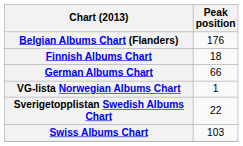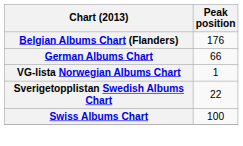- row: Finnish Albums Chart | 18
Swiss Albums Chart | Peak position: 103 -> 100
